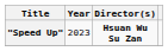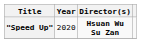"Speed Up" | Year: 2023 -> 2020
